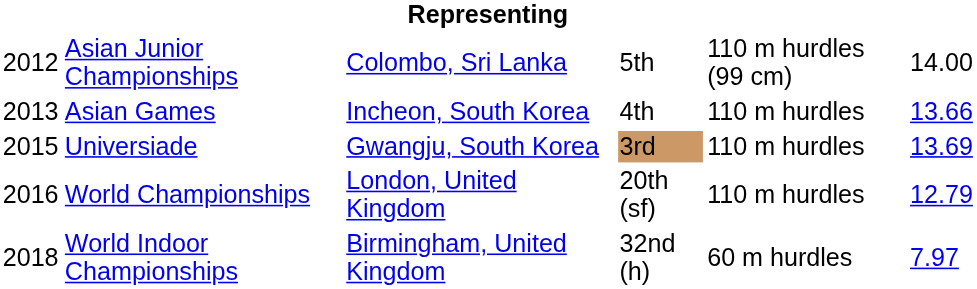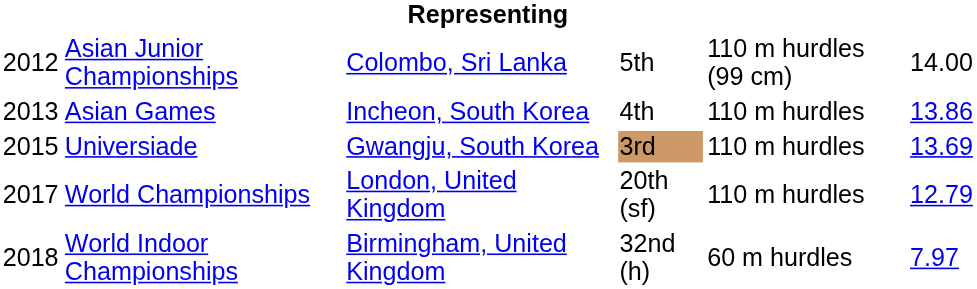Asian Games | column 6: 13.66 -> 13.86
World Championships | column 1: 2016 -> 2017
